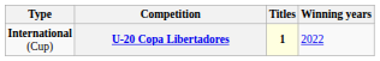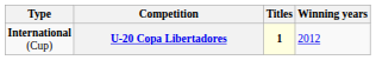U-20 Copa Libertadores | Winning years: 2022 -> 2012
